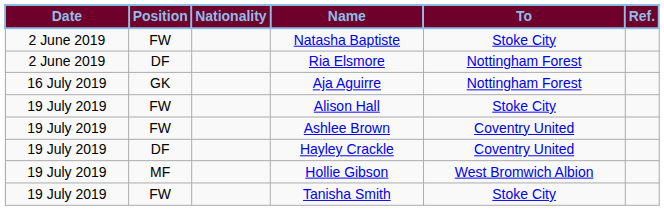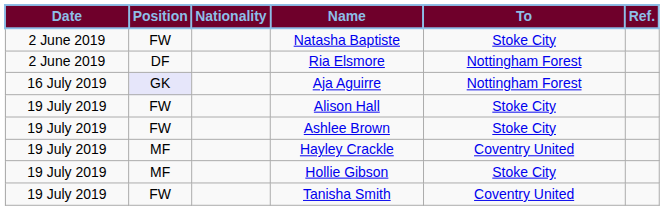Aja Aguirre | Position: no background -> lavender background
Ashlee Brown | To: Coventry United -> Stoke City
Hayley Crackle | Position: DF -> MF
Hollie Gibson | To: West Bromwich Albion -> Stoke City
Tanisha Smith | To: Stoke City -> Coventry United
